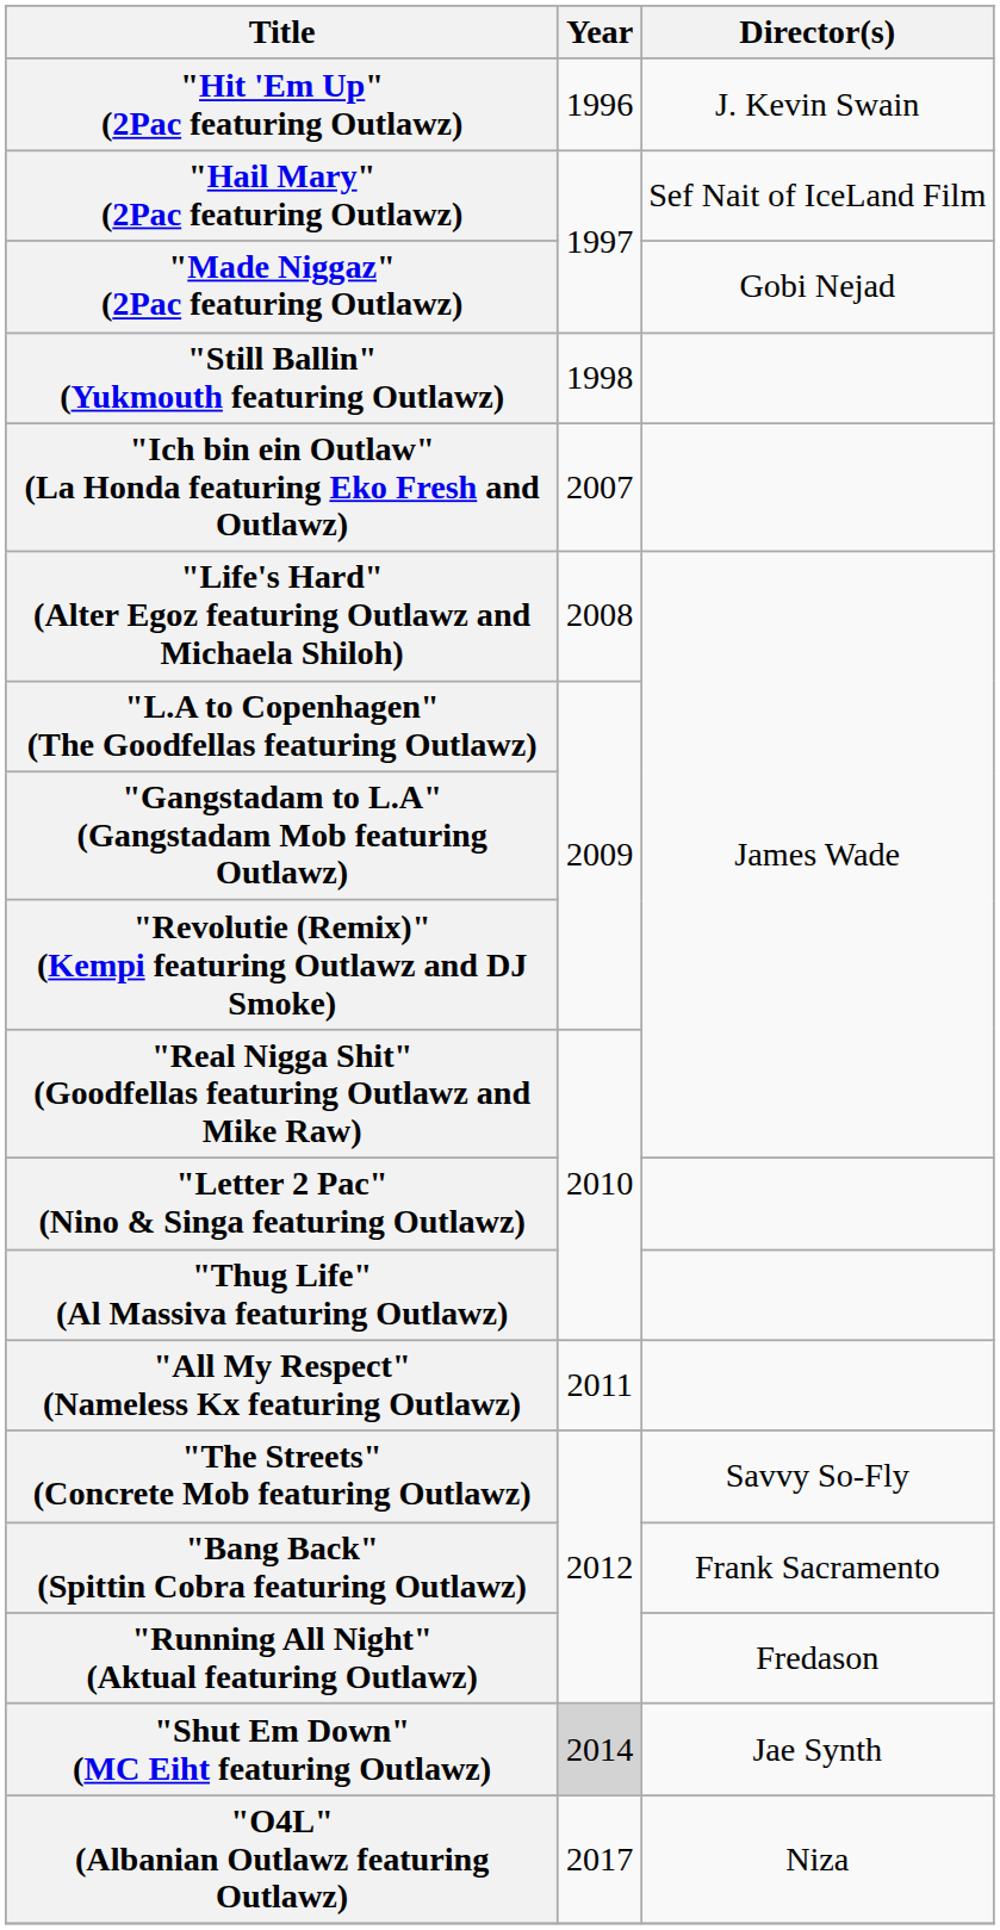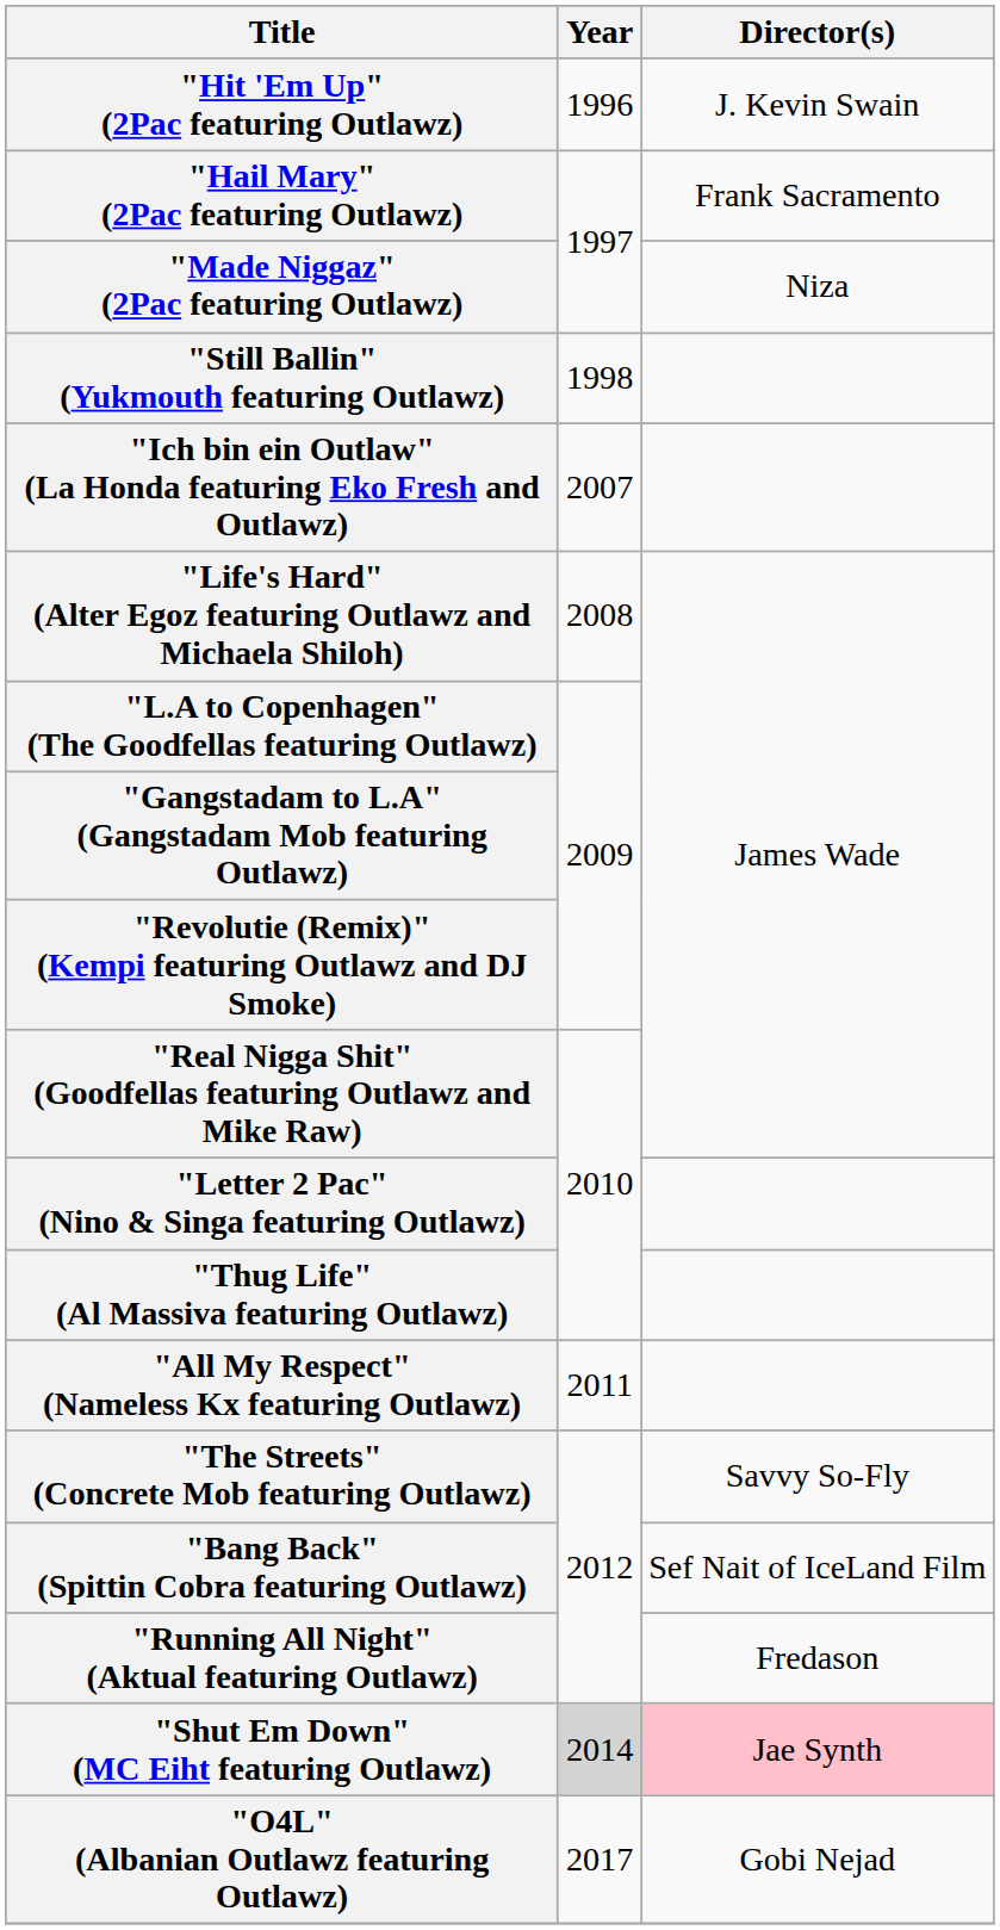"Hail Mary" (2Pac featuring Outlawz) | Director(s): Sef Nait of IceLand Film -> Frank Sacramento
"Made Niggaz" (2Pac featuring Outlawz) | Director(s): Gobi Nejad -> Niza
"Bang Back" (Spittin Cobra featuring Outlawz) | Director(s): Frank Sacramento -> Sef Nait of IceLand Film
"Shut Em Down" (MC Eiht featuring Outlawz) | Director(s): no background -> pink background
"O4L" (Albanian Outlawz featuring Outlawz) | Director(s): Niza -> Gobi Nejad
